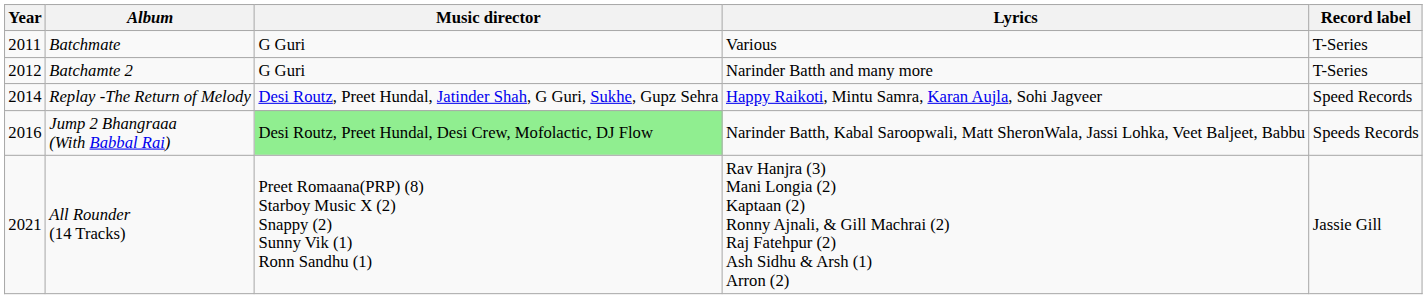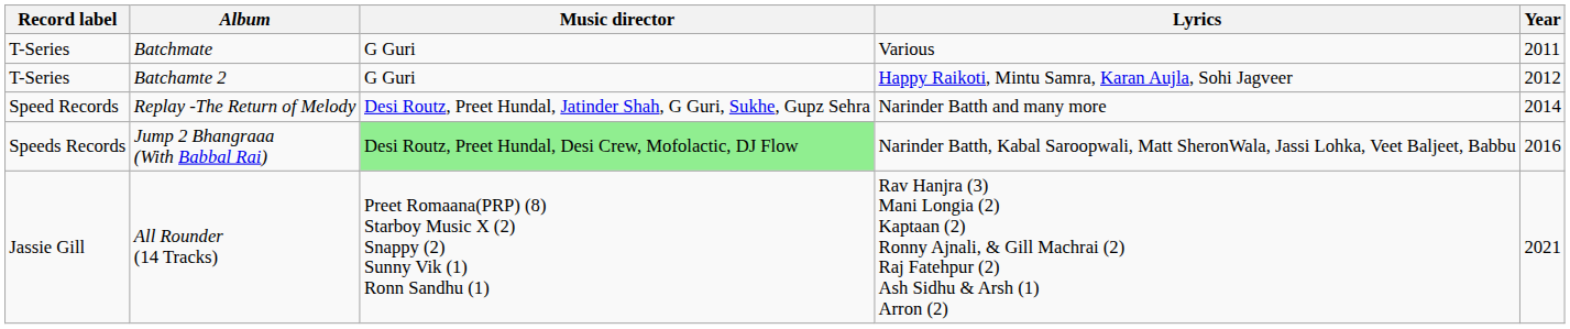columns swapped: Year <-> Record label
Batchamte 2 | Lyrics: Narinder Batth and many more -> Happy Raikoti, Mintu Samra, Karan Aujla, Sohi Jagveer
Replay -The Return of Melody | Lyrics: Happy Raikoti, Mintu Samra, Karan Aujla, Sohi Jagveer -> Narinder Batth and many more
